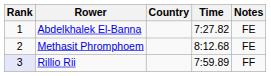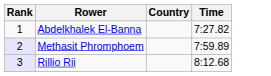- column: Notes | FE | FE | FF
Methasit Phromphoem | Rank: no background -> lavender background
Methasit Phromphoem | Time: 8:12.68 -> 7:59.89
Rillio Rii | Time: 7:59.89 -> 8:12.68
